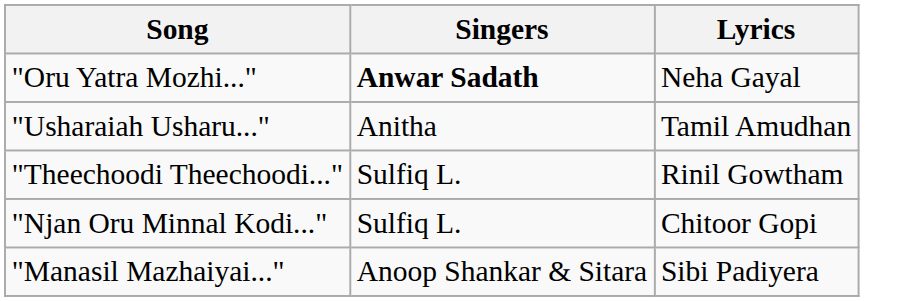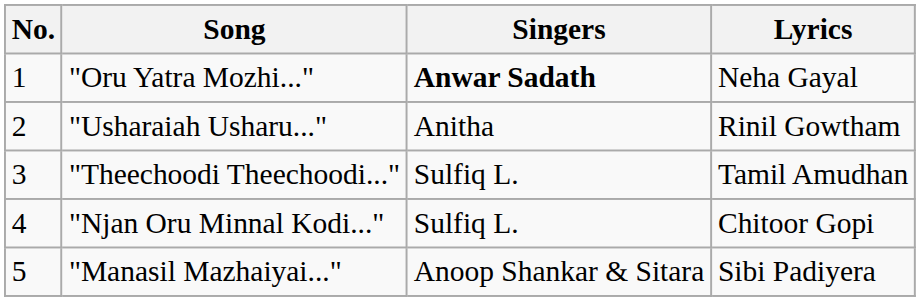+ column: No. | 1 | 2 | 3 | 4 | 5
"Usharaiah Usharu..." | Lyrics: Tamil Amudhan -> Rinil Gowtham
"Theechoodi Theechoodi..." | Lyrics: Rinil Gowtham -> Tamil Amudhan
